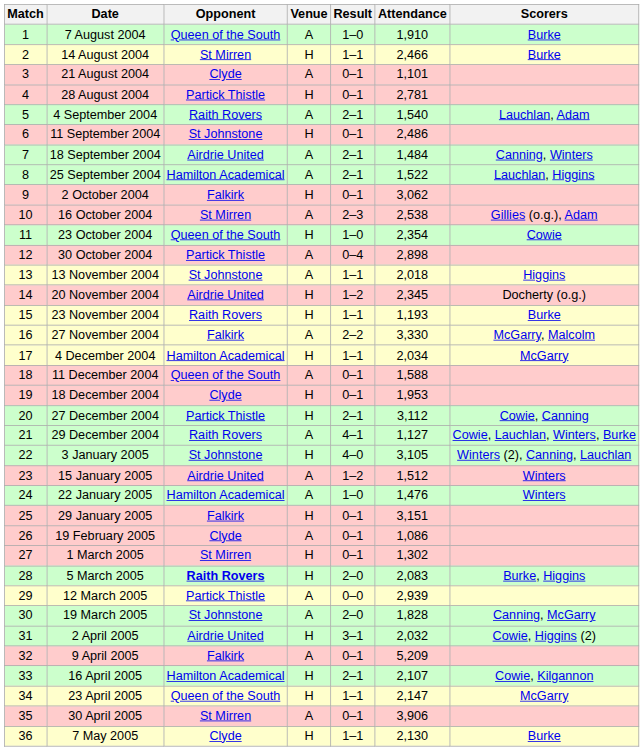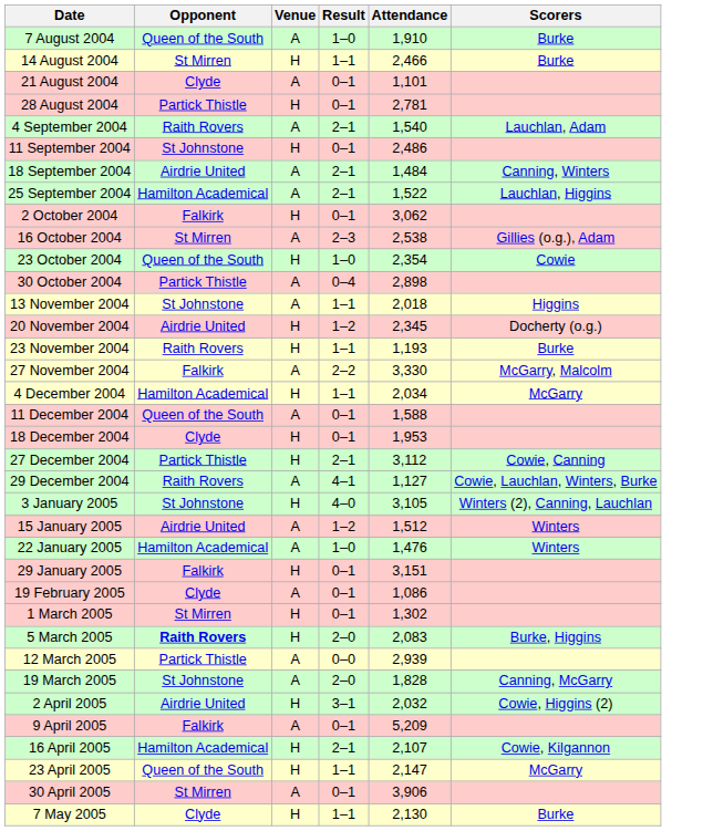- column: Match | 1 | 2 | 3 | 4 | 5 | 6 | 7 | 8 | 9 | 10 | 11 | 12 | 13 | 14 | 15 | 16 | 17 | 18 | 19 | 20 | 21 | 22 | 23 | 24 | 25 | 26 | 27 | 28 | 29 | 30 | 31 | 32 | 33 | 34 | 35 | 36
